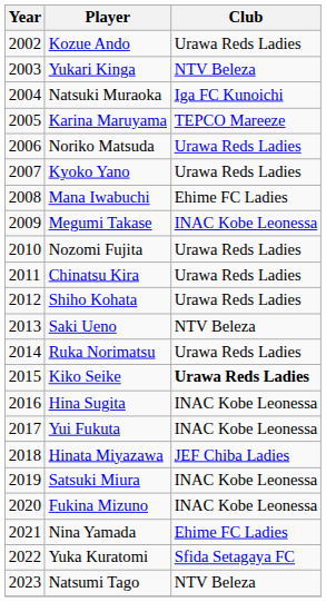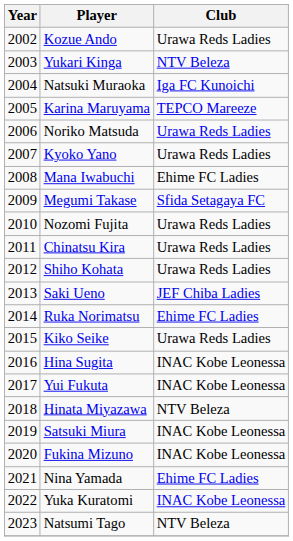Megumi Takase | Club: INAC Kobe Leonessa -> Sfida Setagaya FC
Saki Ueno | Club: NTV Beleza -> JEF Chiba Ladies
Ruka Norimatsu | Club: Urawa Reds Ladies -> Ehime FC Ladies
Kiko Seike | Club: bold -> normal
Hinata Miyazawa | Club: JEF Chiba Ladies -> NTV Beleza
Yuka Kuratomi | Club: Sfida Setagaya FC -> INAC Kobe Leonessa
